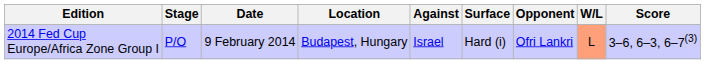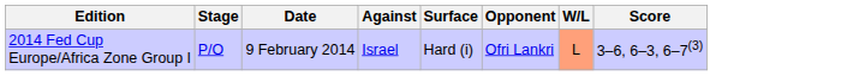- column: Location | Budapest, Hungary
